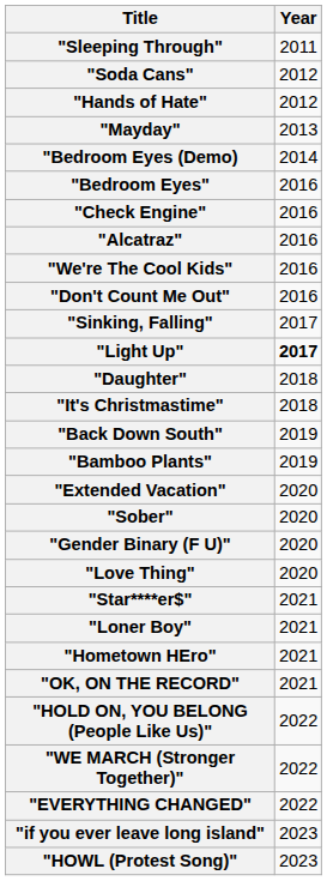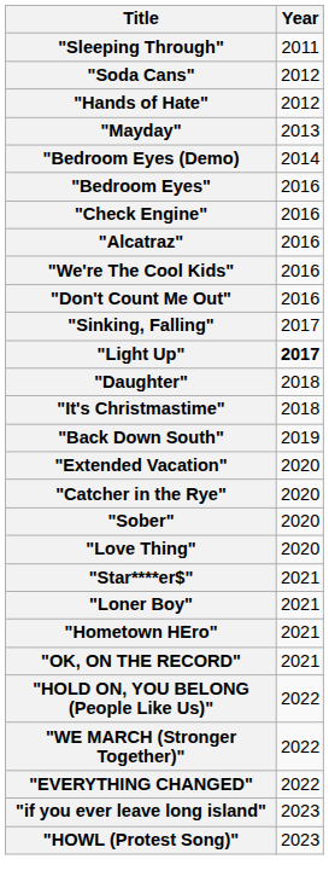- row: "Bamboo Plants" | 2019
+ row: "Catcher in the Rye" | 2020
- row: "Gender Binary (F U)" | 2020
